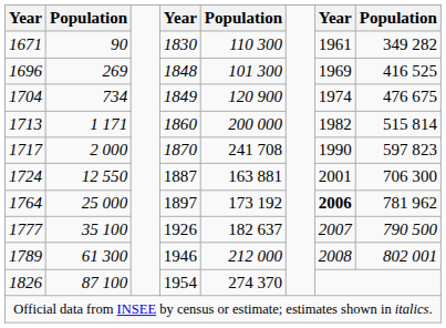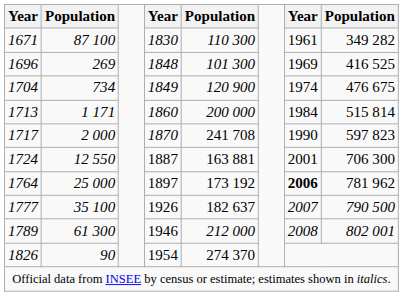1671 | column 2: 90 -> 87 100
1713 | column 7: 1982 -> 1984
1826 | column 2: 87 100 -> 90
